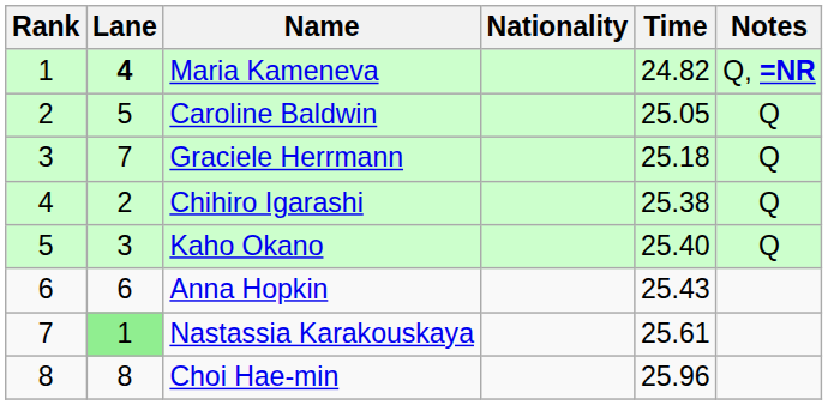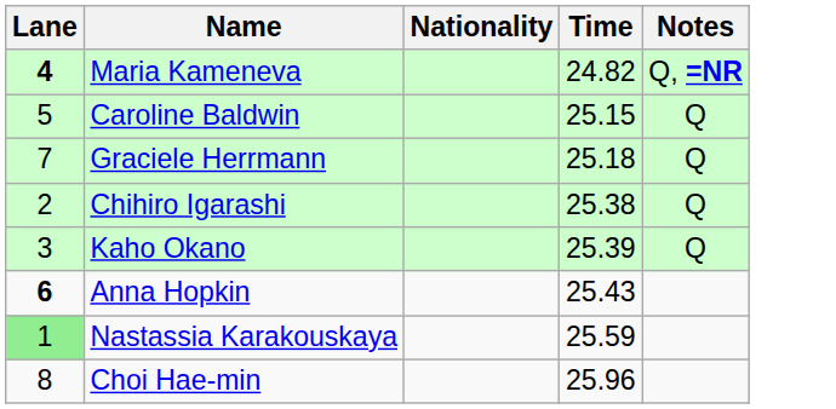- column: Rank | 1 | 2 | 3 | 4 | 5 | 6 | 7 | 8
Caroline Baldwin | Time: 25.05 -> 25.15
Kaho Okano | Time: 25.40 -> 25.39
Anna Hopkin | Lane: normal -> bold
Nastassia Karakouskaya | Time: 25.61 -> 25.59
